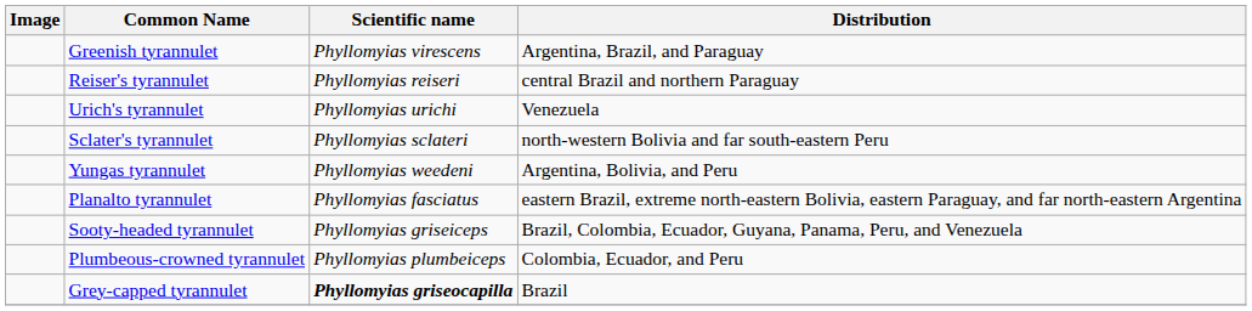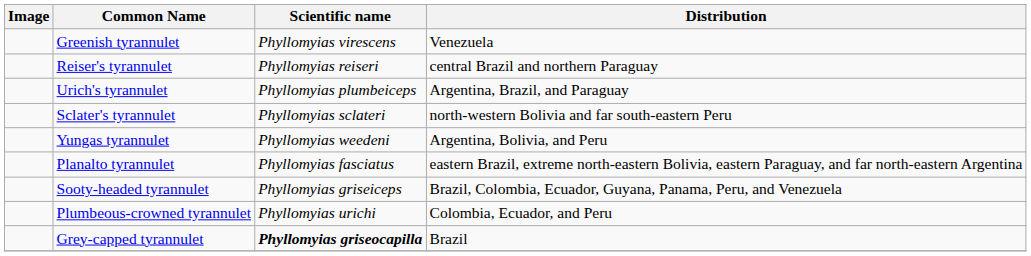Greenish tyrannulet | Distribution: Argentina, Brazil, and Paraguay -> Venezuela
Urich's tyrannulet | Scientific name: Phyllomyias urichi -> Phyllomyias plumbeiceps
Urich's tyrannulet | Distribution: Venezuela -> Argentina, Brazil, and Paraguay
Plumbeous-crowned tyrannulet | Scientific name: Phyllomyias plumbeiceps -> Phyllomyias urichi
